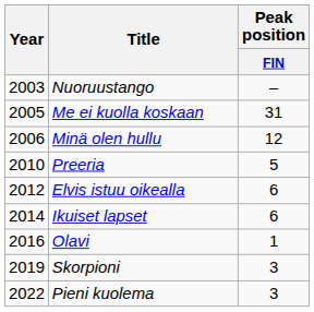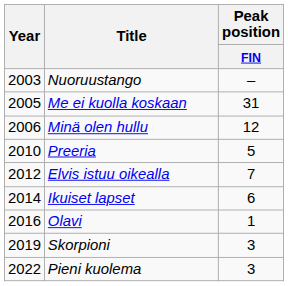Elvis istuu oikealla | Peak position / FIN: 6 -> 7
